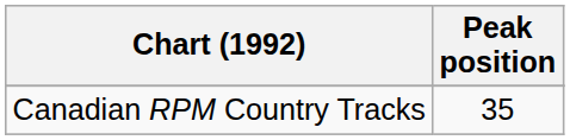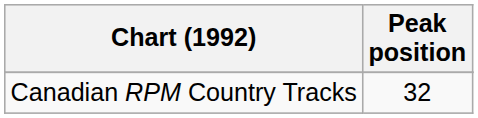Canadian RPM Country Tracks | Peak position: 35 -> 32
